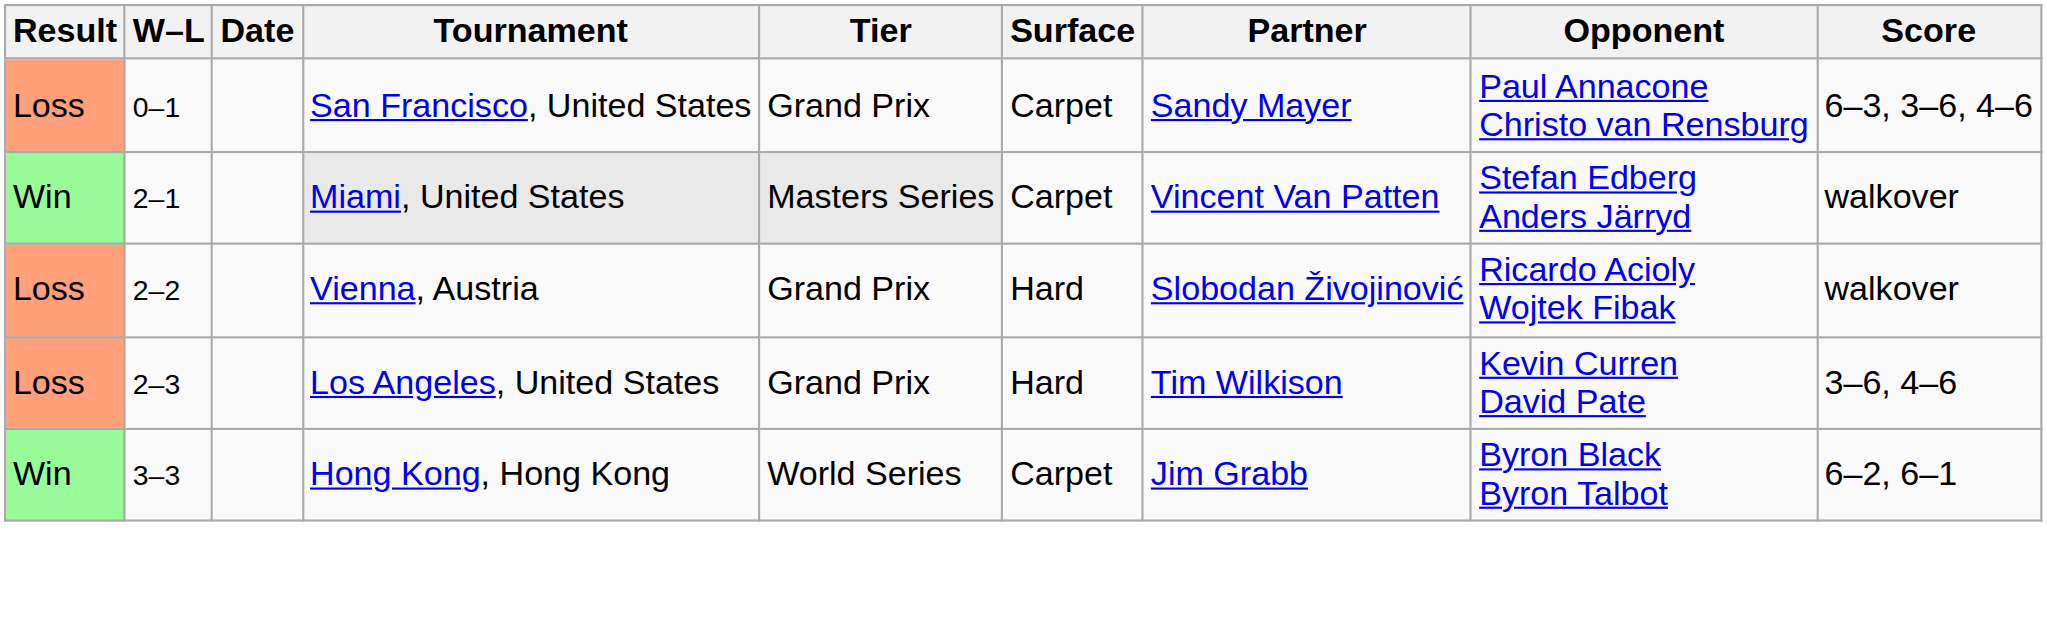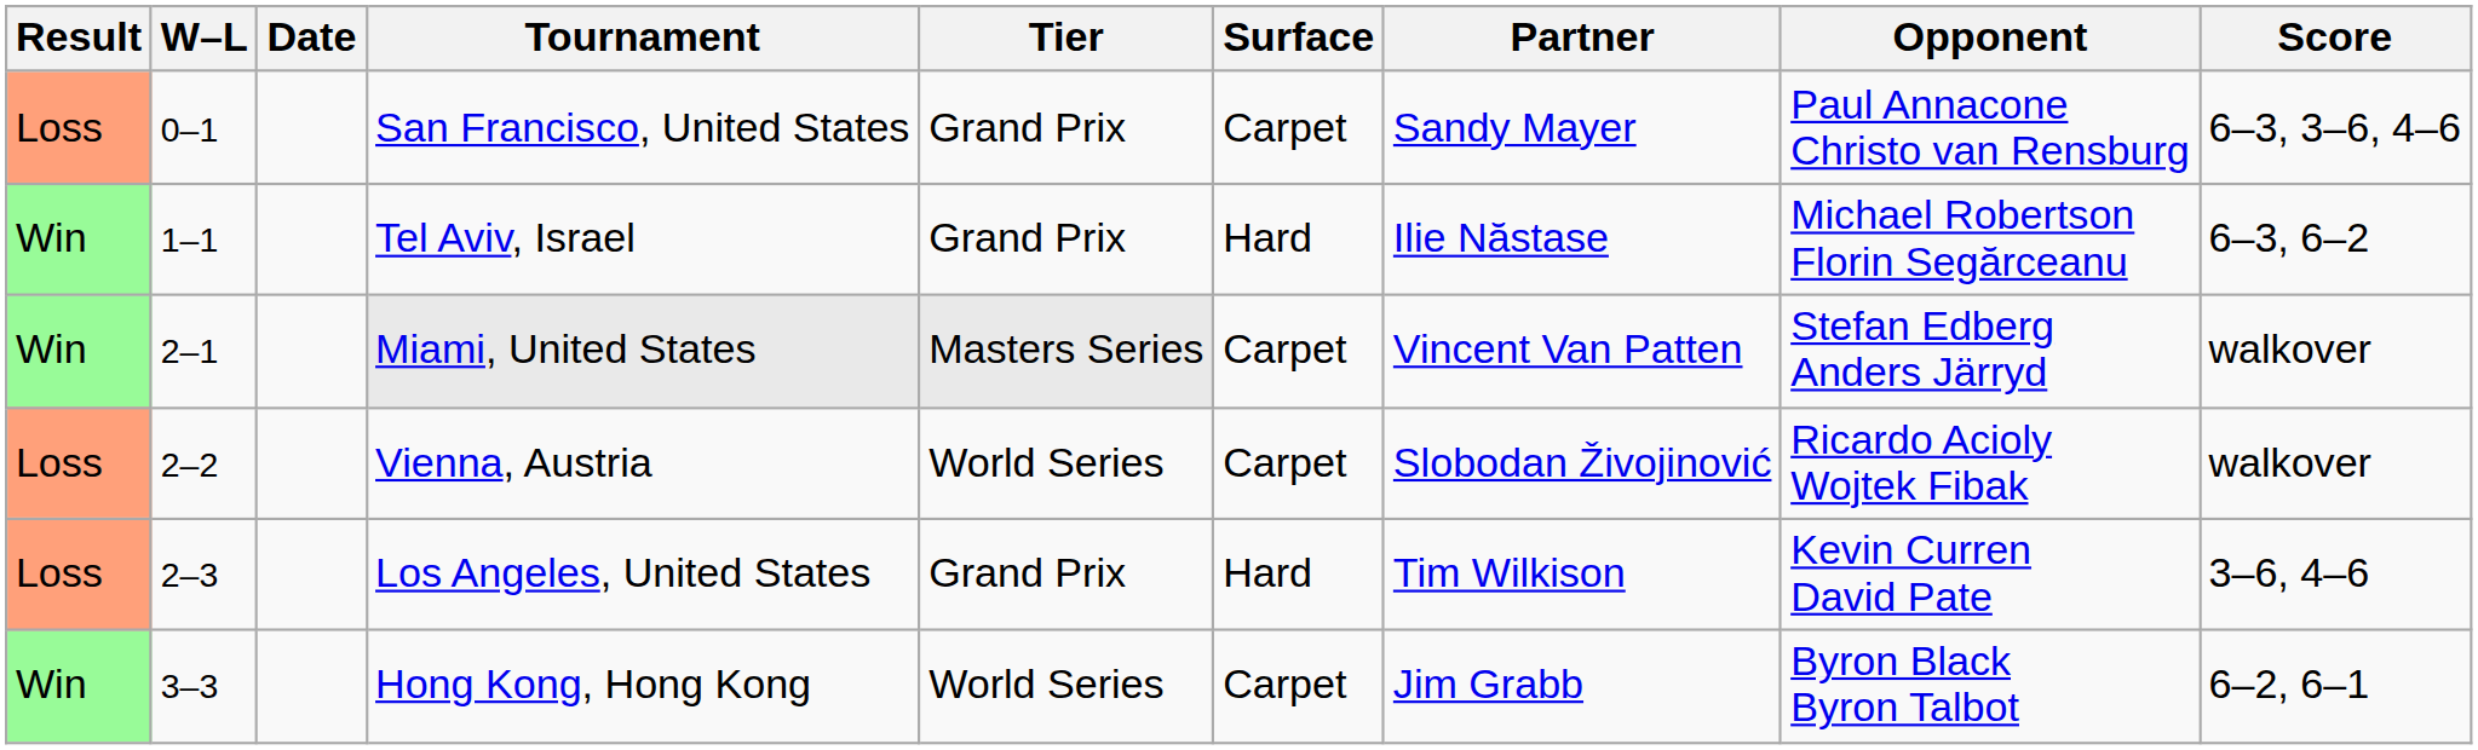+ row: Win | 1–1 | Tel Aviv, Israel | Grand Prix | Hard | Ilie Năstase | Michael Robertson Florin Segărceanu | 6–3, 6–2
Vienna, Austria | Tier: Grand Prix -> World Series
Vienna, Austria | Surface: Hard -> Carpet
